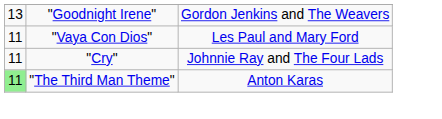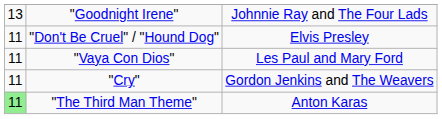"Goodnight Irene" | column 3: Gordon Jenkins and The Weavers -> Johnnie Ray and The Four Lads
+ row: 11 | "Don't Be Cruel" / "Hound Dog" | Elvis Presley
"Cry" | column 3: Johnnie Ray and The Four Lads -> Gordon Jenkins and The Weavers
